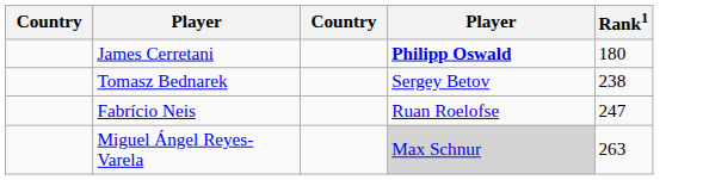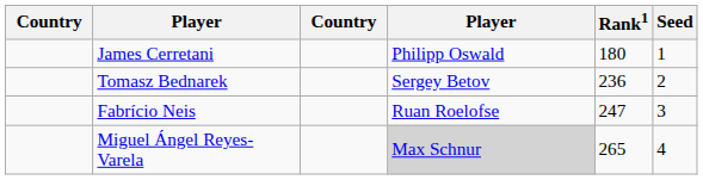+ column: Seed | 1 | 2 | 3 | 4
James Cerretani | column 4: bold -> normal
Tomasz Bednarek | Rank1: 238 -> 236
Miguel Ángel Reyes-Varela | Rank1: 263 -> 265
